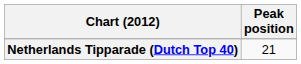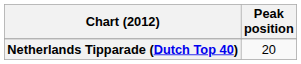Netherlands Tipparade (Dutch Top 40) | Peak position: 21 -> 20
